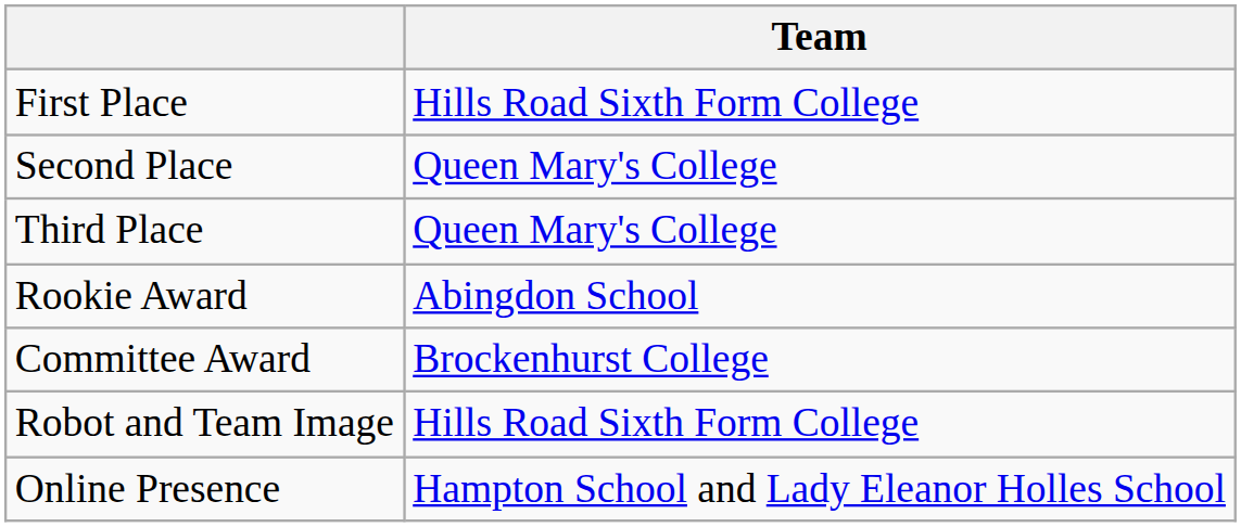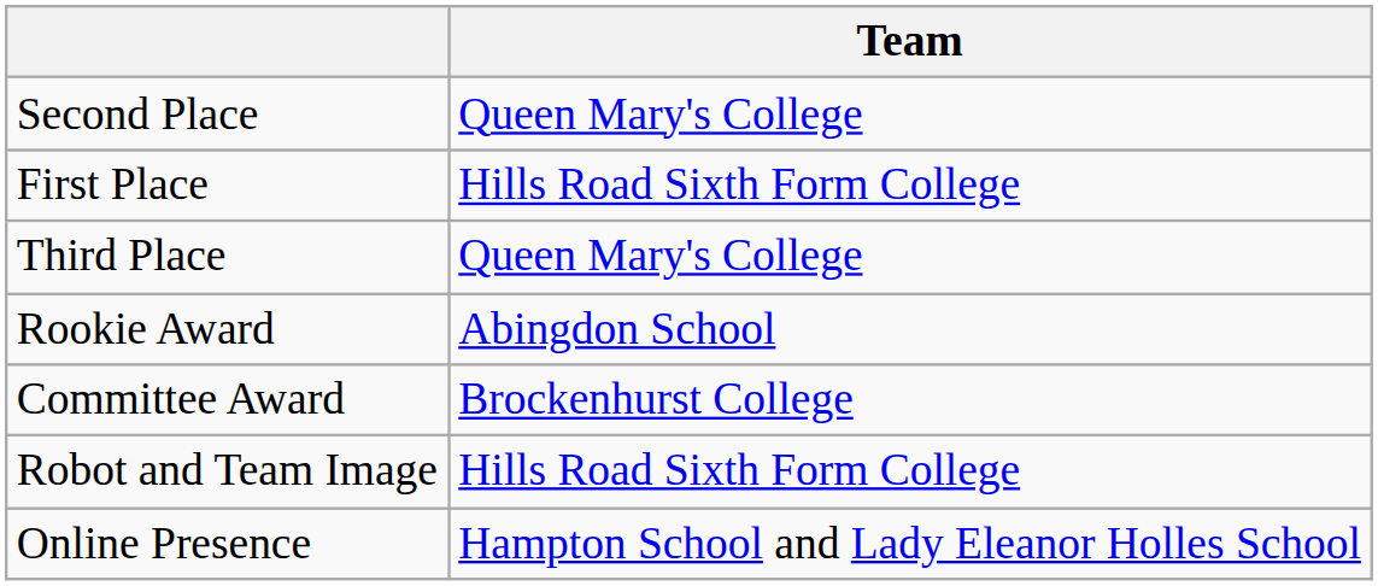rows swapped: First Place <-> Second Place
